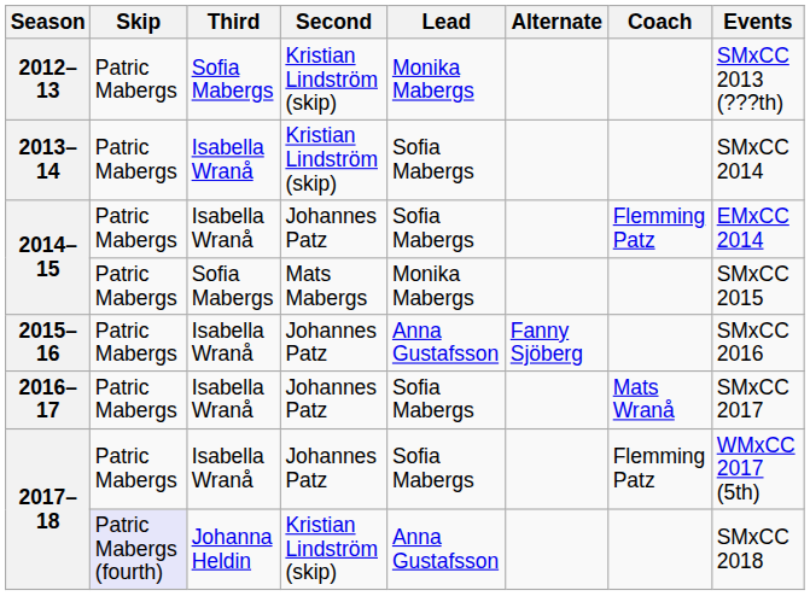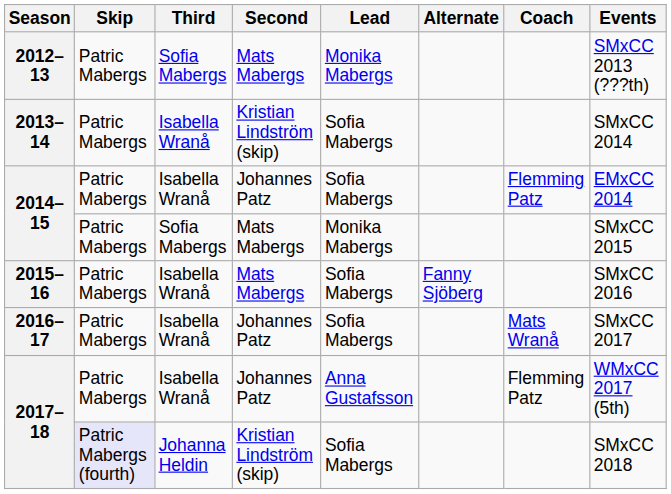2012–13 | Second: Kristian Lindström (skip) -> Mats Mabergs
2015–16 | Second: Johannes Patz -> Mats Mabergs
2015–16 | Lead: Anna Gustafsson -> Sofia Mabergs
2017–18 / Isabella Wranå | Lead: Sofia Mabergs -> Anna Gustafsson
2017–18 / Johanna Heldin | Lead: Anna Gustafsson -> Sofia Mabergs
